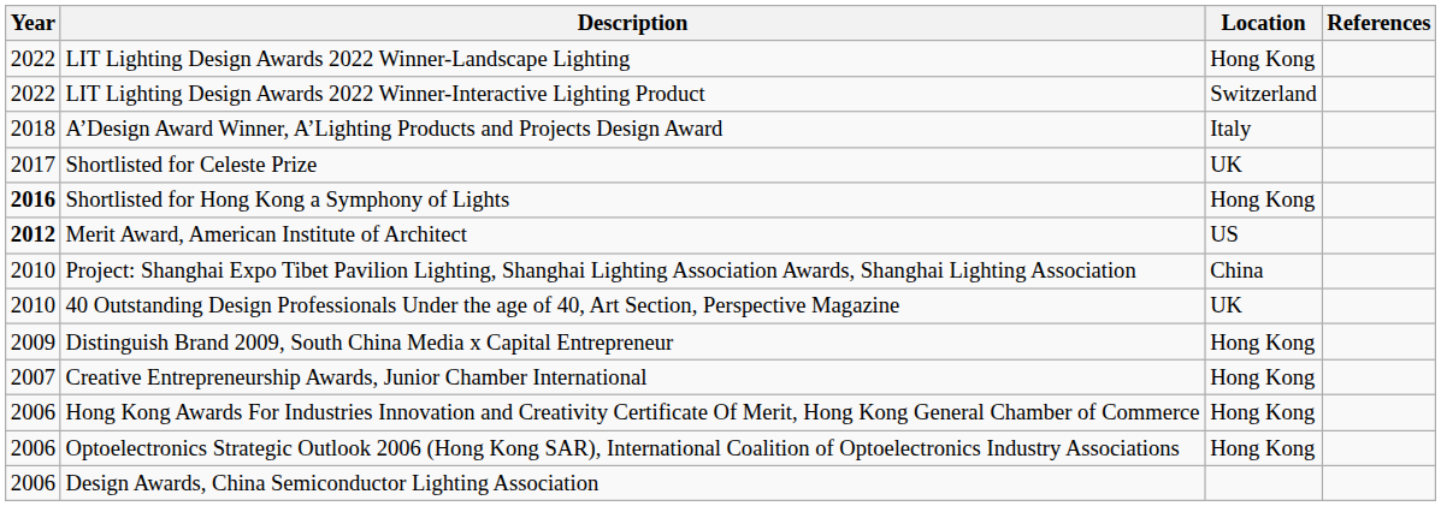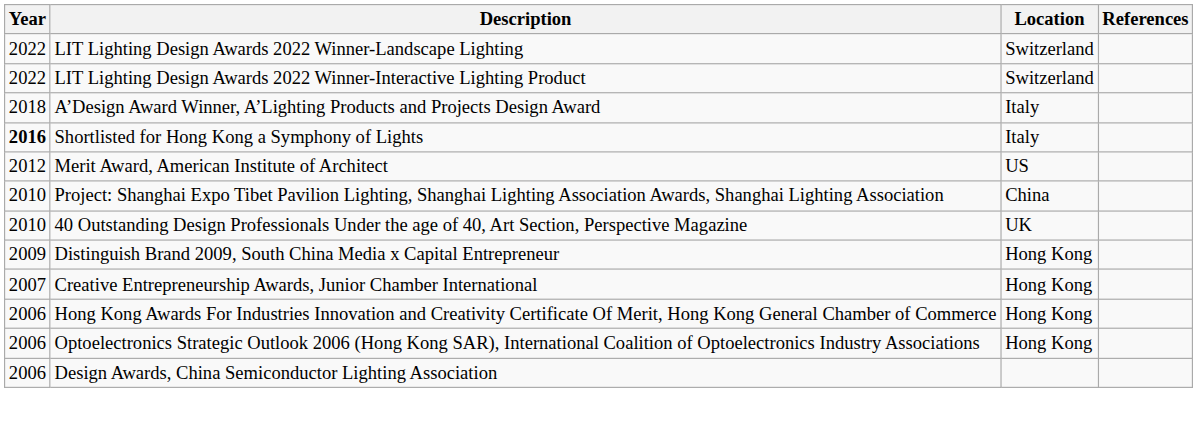LIT Lighting Design Awards 2022 Winner-Landscape Lighting | Location: Hong Kong -> Switzerland
- row: 2017 | Shortlisted for Celeste Prize | UK
Shortlisted for Hong Kong a Symphony of Lights | Location: Hong Kong -> Italy
Merit Award, American Institute of Architect | Year: bold -> normal
